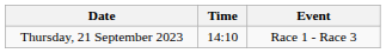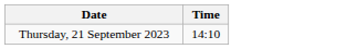- column: Event | Race 1 - Race 3
